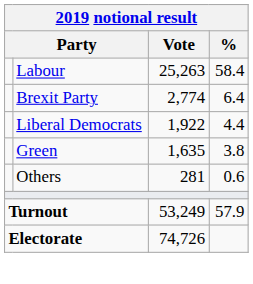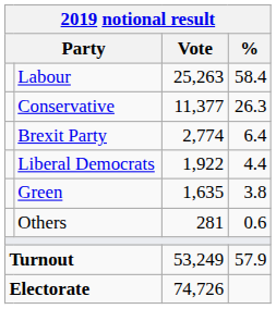+ row: Conservative | 11,377 | 26.3
